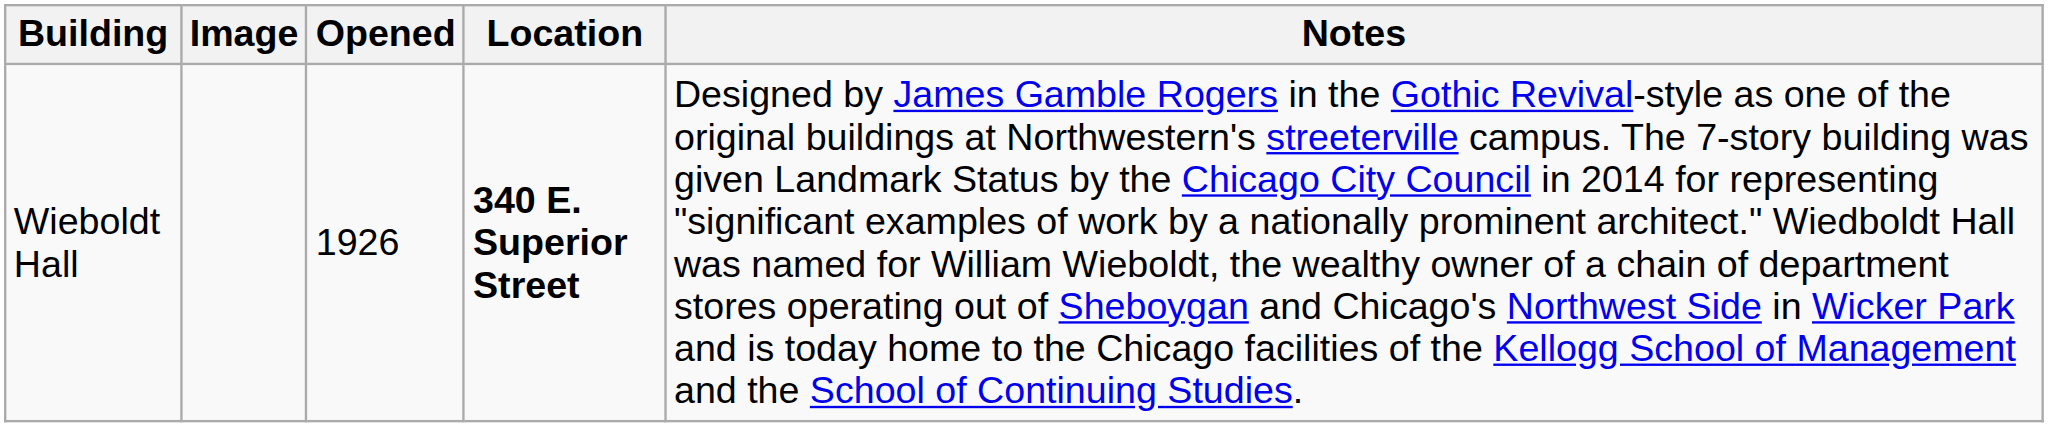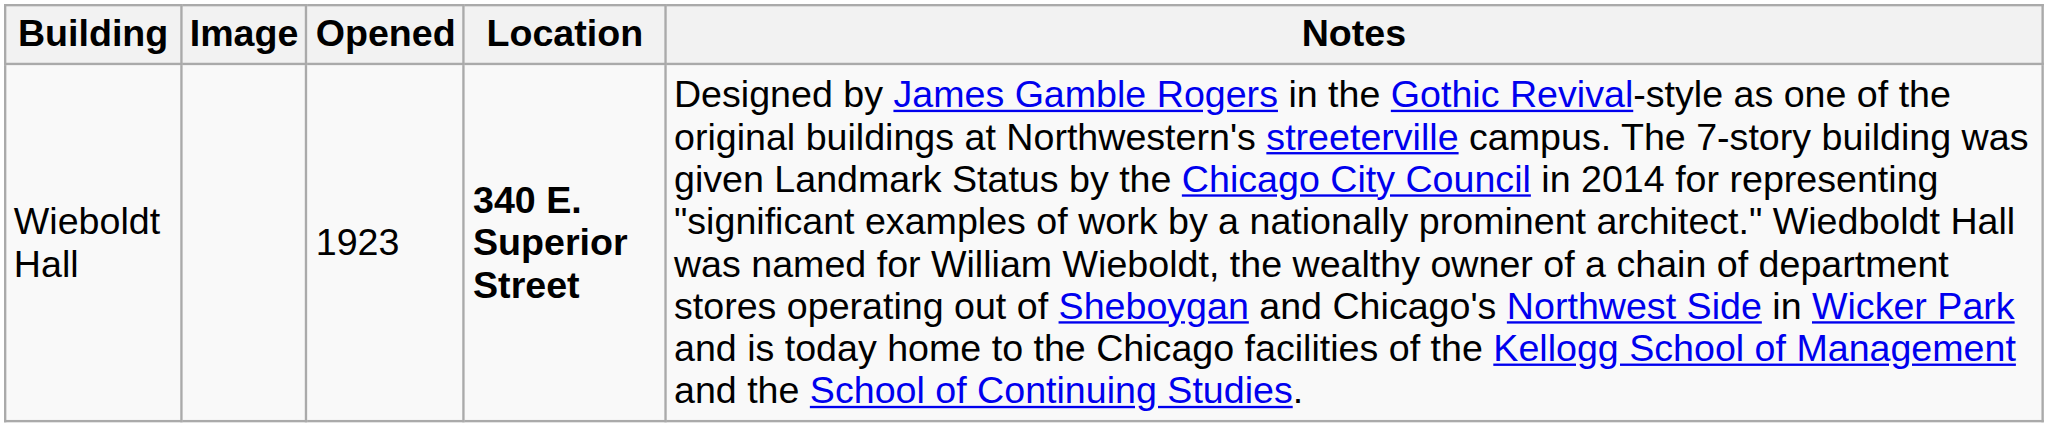Wieboldt Hall | Opened: 1926 -> 1923
